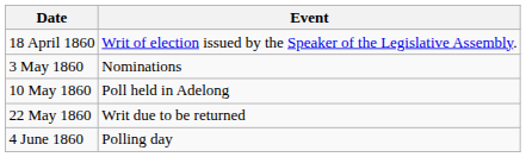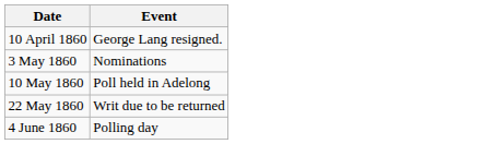+ row: 10 April 1860 | George Lang resigned.
- row: 18 April 1860 | Writ of election issued by the Speaker of the Legislative Assembly.
